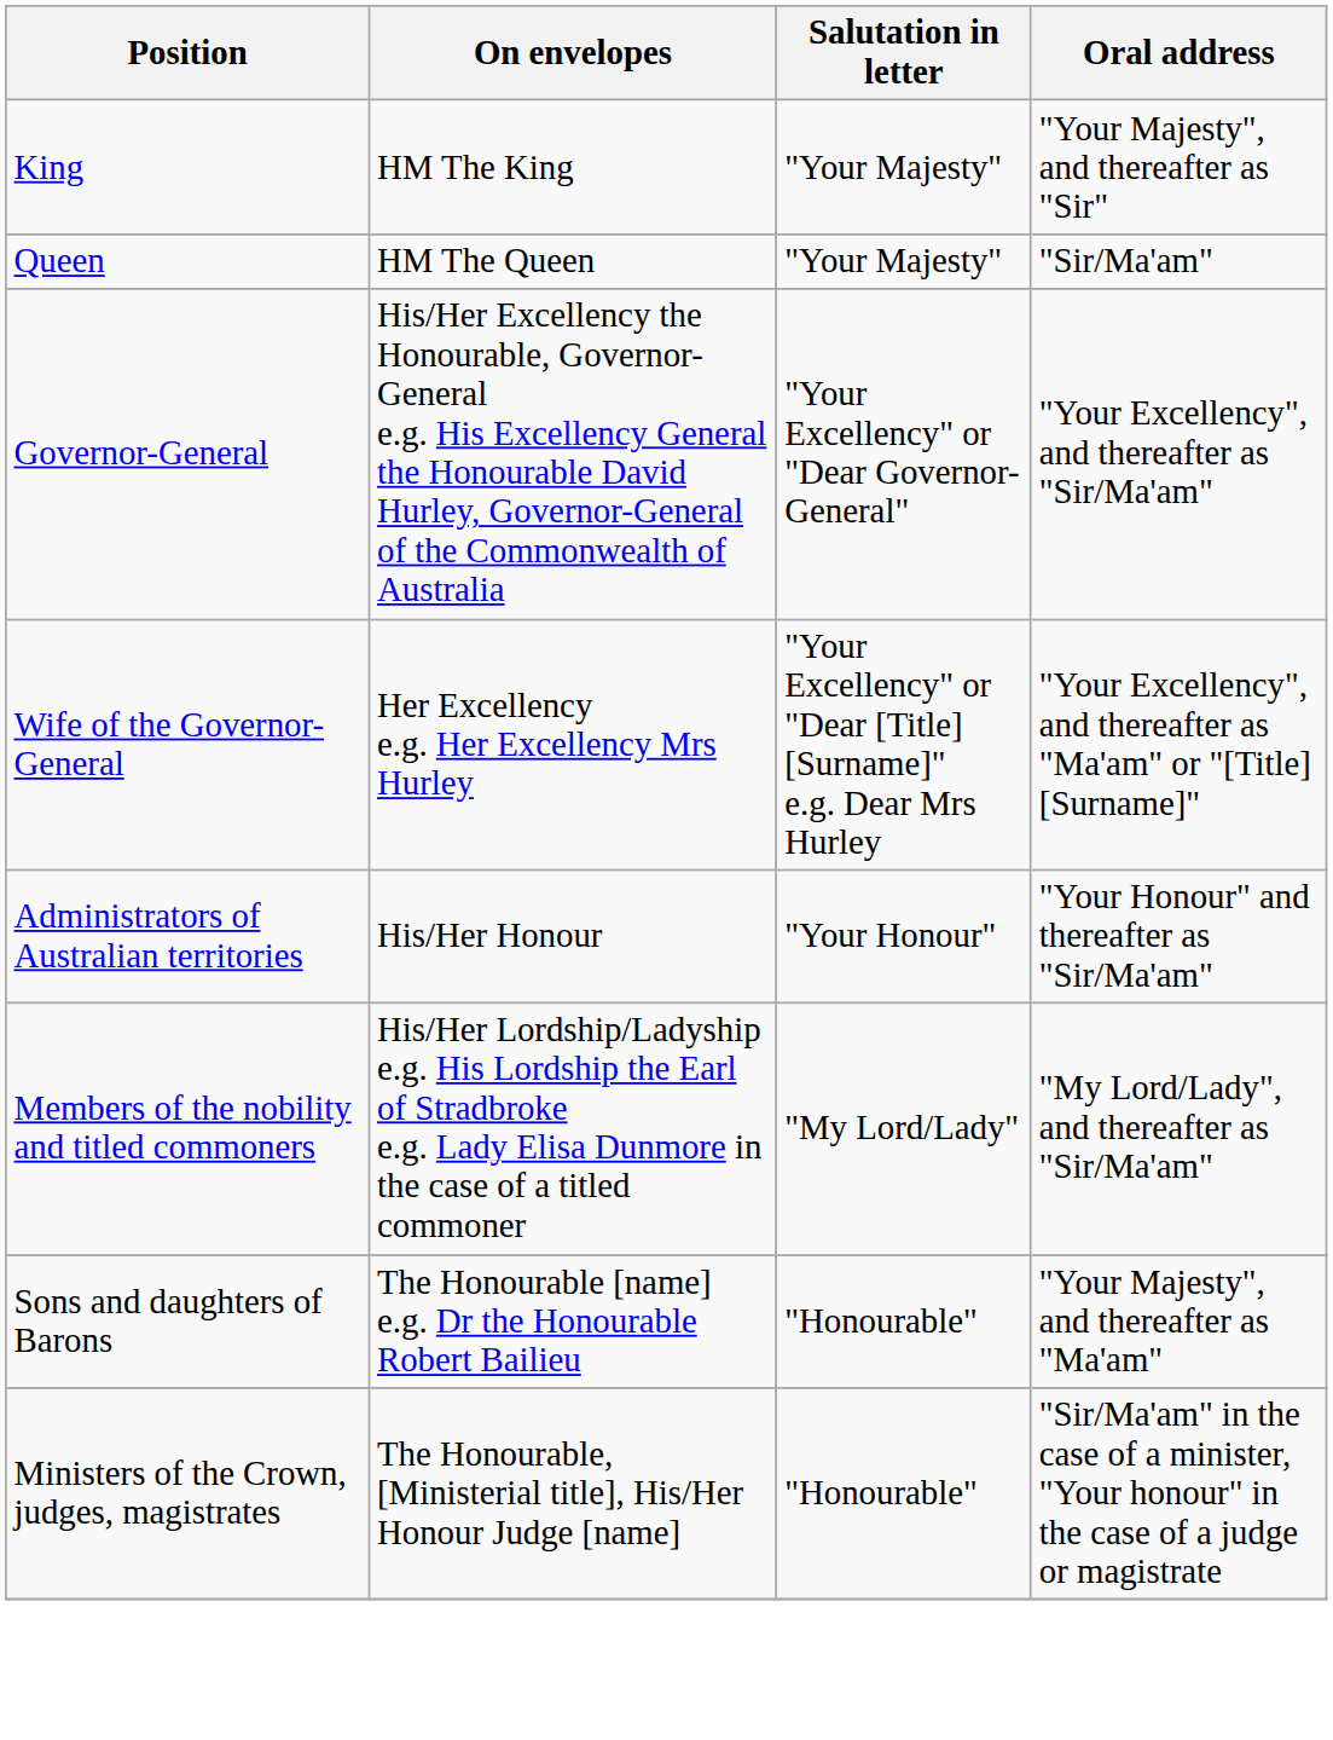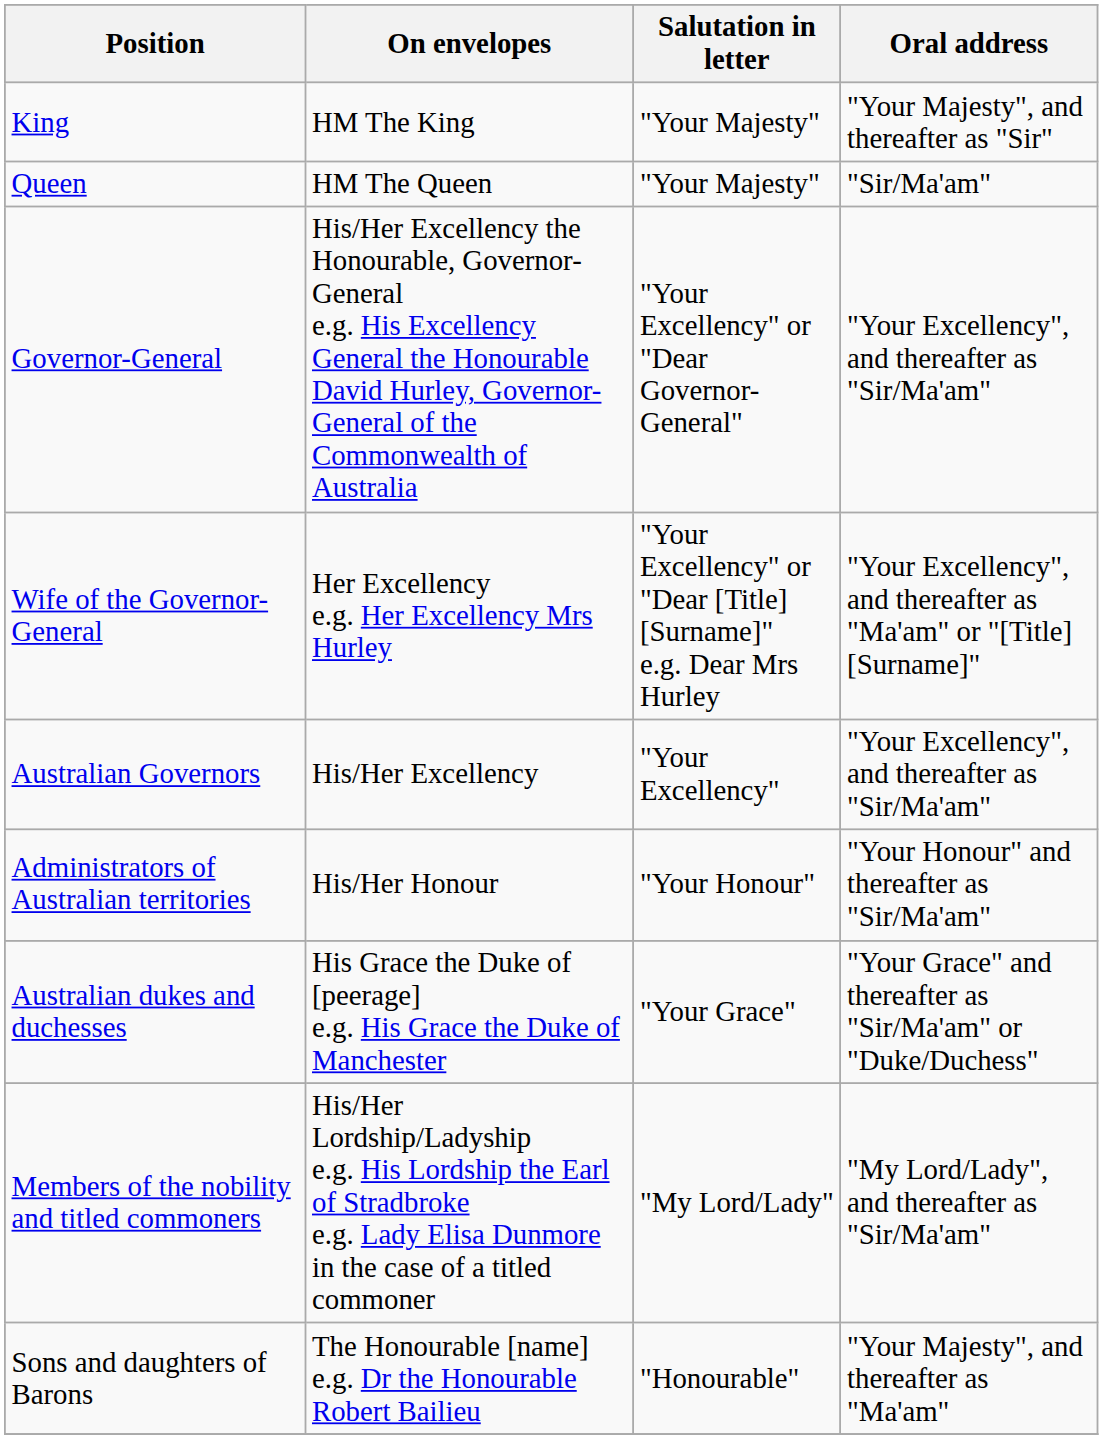+ row: Australian Governors | His/Her Excellency | "Your Excellency" | "Your Excellency", and thereafter as "Sir/Ma'am"
+ row: Australian dukes and duchesses | His Grace the Duke of [peerage] e.g. His Grace the Duke of Manchester | "Your Grace" | "Your Grace" and thereafter as "Sir/Ma'am" or "Duke/Duchess"
- row: Ministers of the Crown, judges, magistrates | The Honourable, [Ministerial title], His/Her Honour Judge [name] | "Honourable" | "Sir/Ma'am" in the case of a minister, "Your honour" in the case of a judge or magistrate
